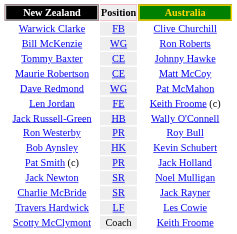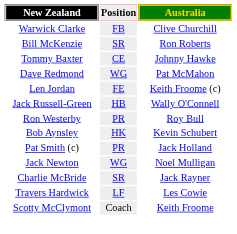Bill McKenzie | Position: WG -> SR
- row: Maurie Robertson | CE | Matt McCoy
Jack Newton | Position: SR -> WG
